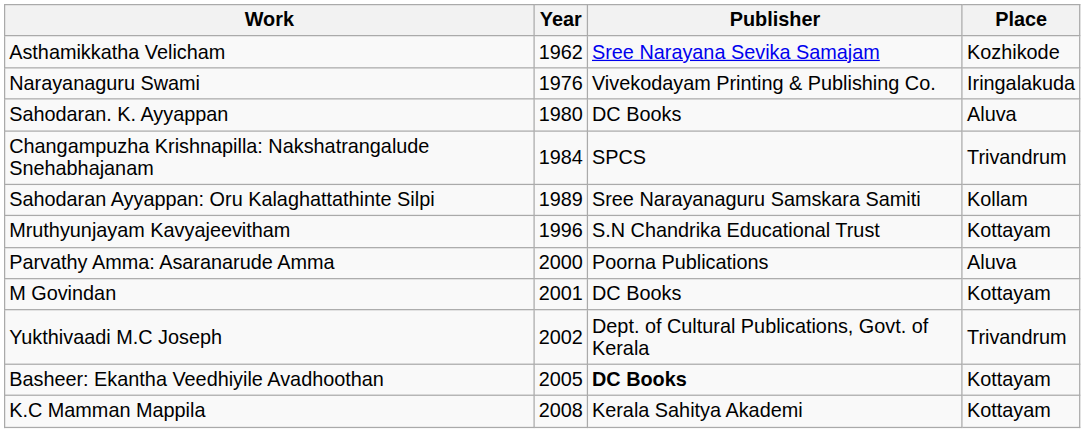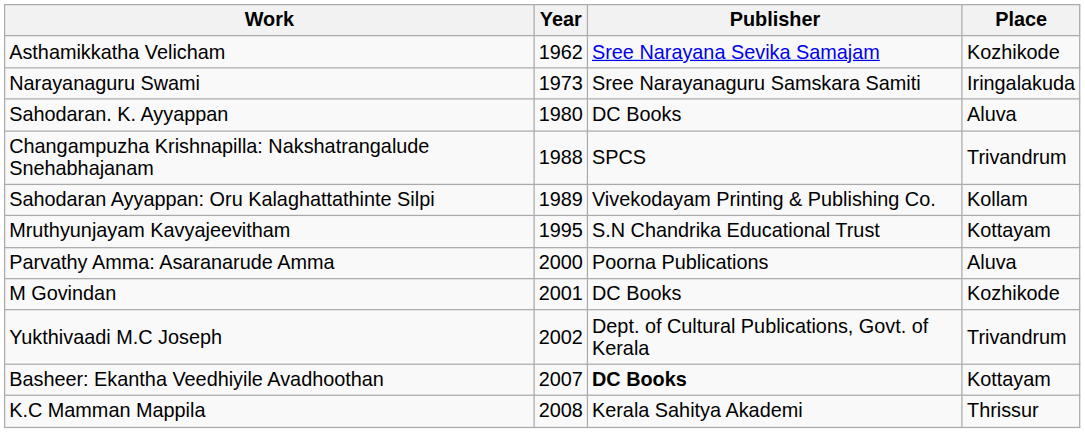Narayanaguru Swami | Year: 1976 -> 1973
Narayanaguru Swami | Publisher: Vivekodayam Printing & Publishing Co. -> Sree Narayanaguru Samskara Samiti
Changampuzha Krishnapilla: Nakshatrangalude Snehabhajanam | Year: 1984 -> 1988
Sahodaran Ayyappan: Oru Kalaghattathinte Silpi | Publisher: Sree Narayanaguru Samskara Samiti -> Vivekodayam Printing & Publishing Co.
Mruthyunjayam Kavyajeevitham | Year: 1996 -> 1995
M Govindan | Place: Kottayam -> Kozhikode
Basheer: Ekantha Veedhiyile Avadhoothan | Year: 2005 -> 2007
K.C Mamman Mappila | Place: Kottayam -> Thrissur
